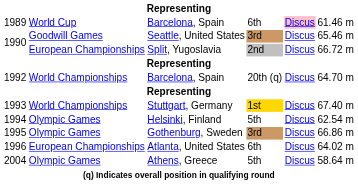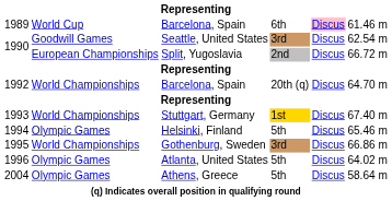1990 / Seattle, United States | column 6: 65.46 m -> 62.54 m
1994 | column 6: 62.54 m -> 65.46 m
1995 | column 2: Olympic Games -> World Championships
1996 | column 2: European Championships -> Olympic Games
1996 | column 4: 6th -> 5th
